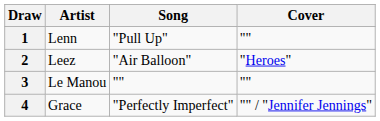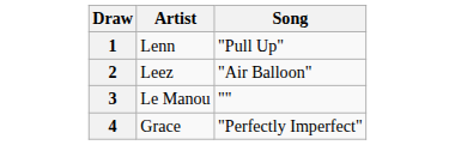- column: Cover | "" | "Heroes" | "" | "" / "Jennifer Jennings"
